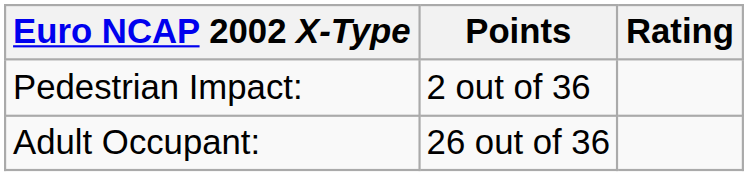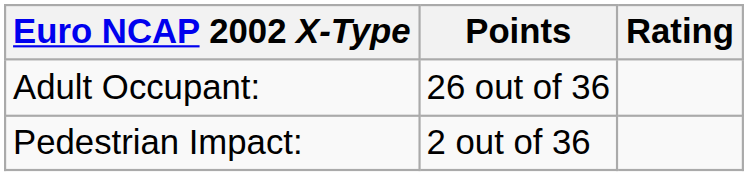rows swapped: Adult Occupant: <-> Pedestrian Impact:
